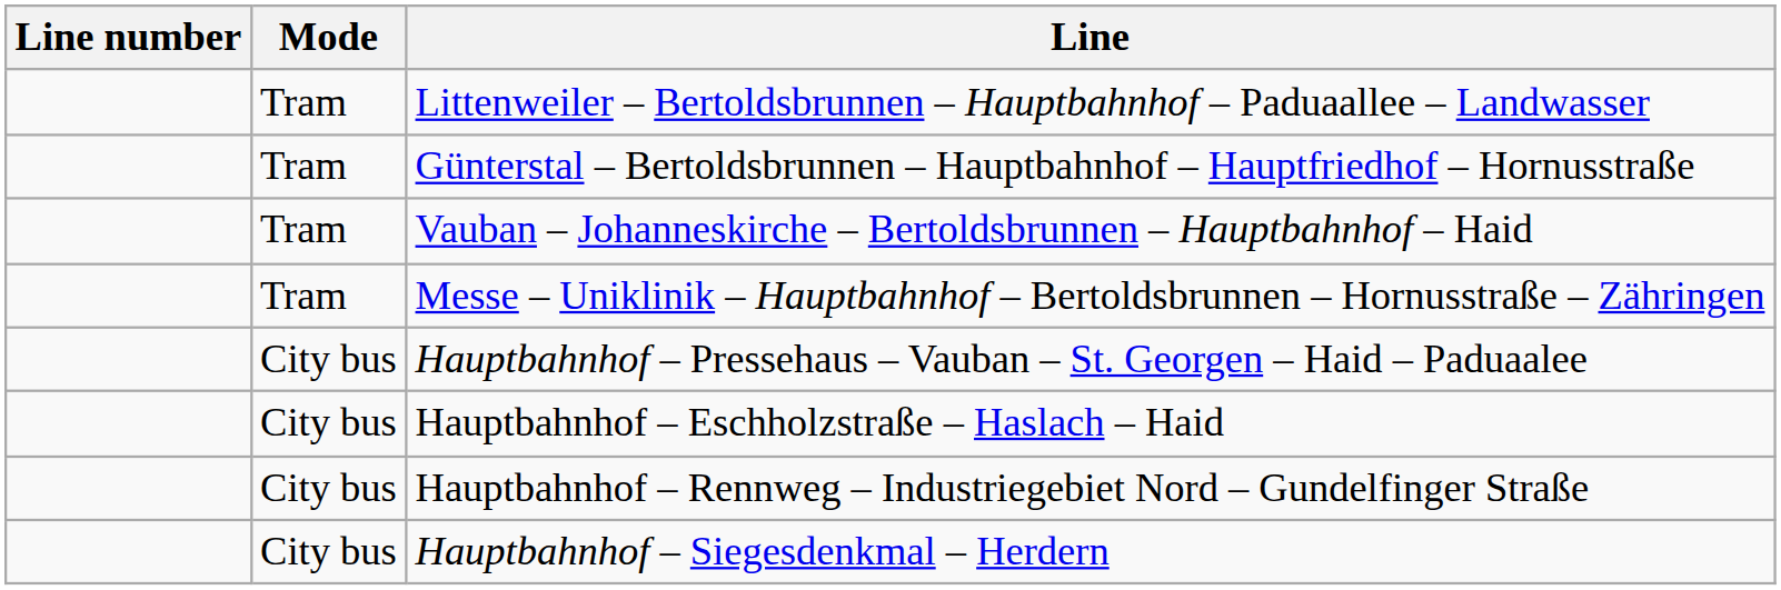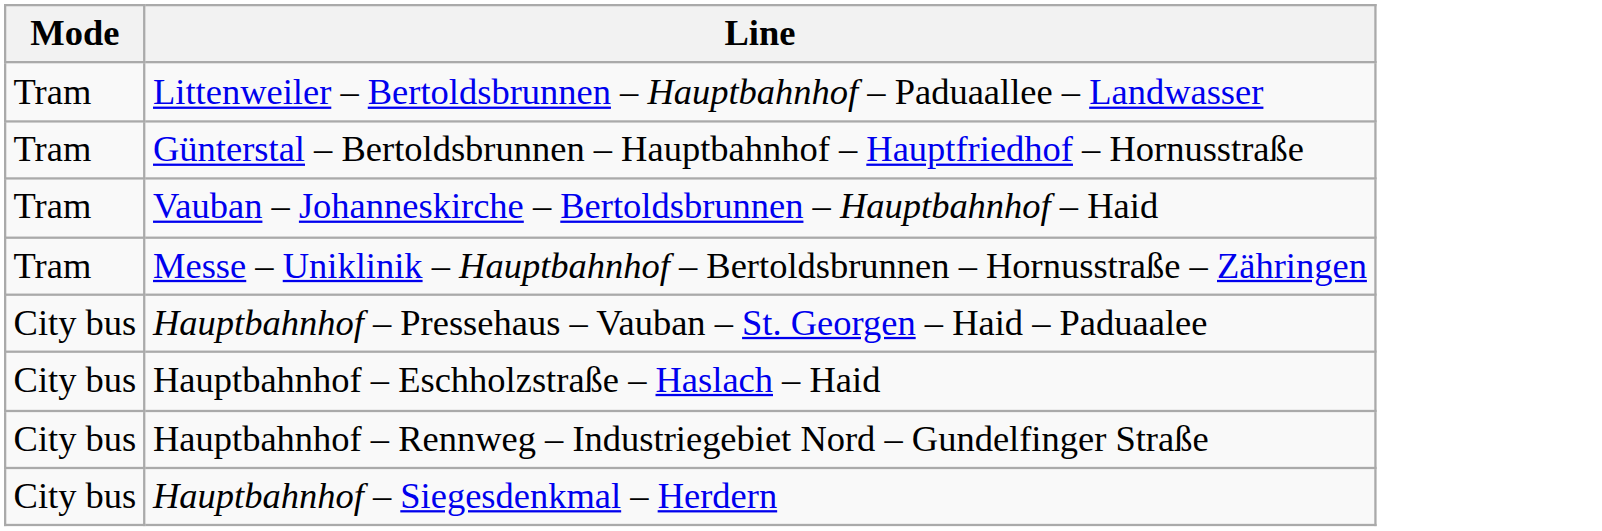- column: Line number
